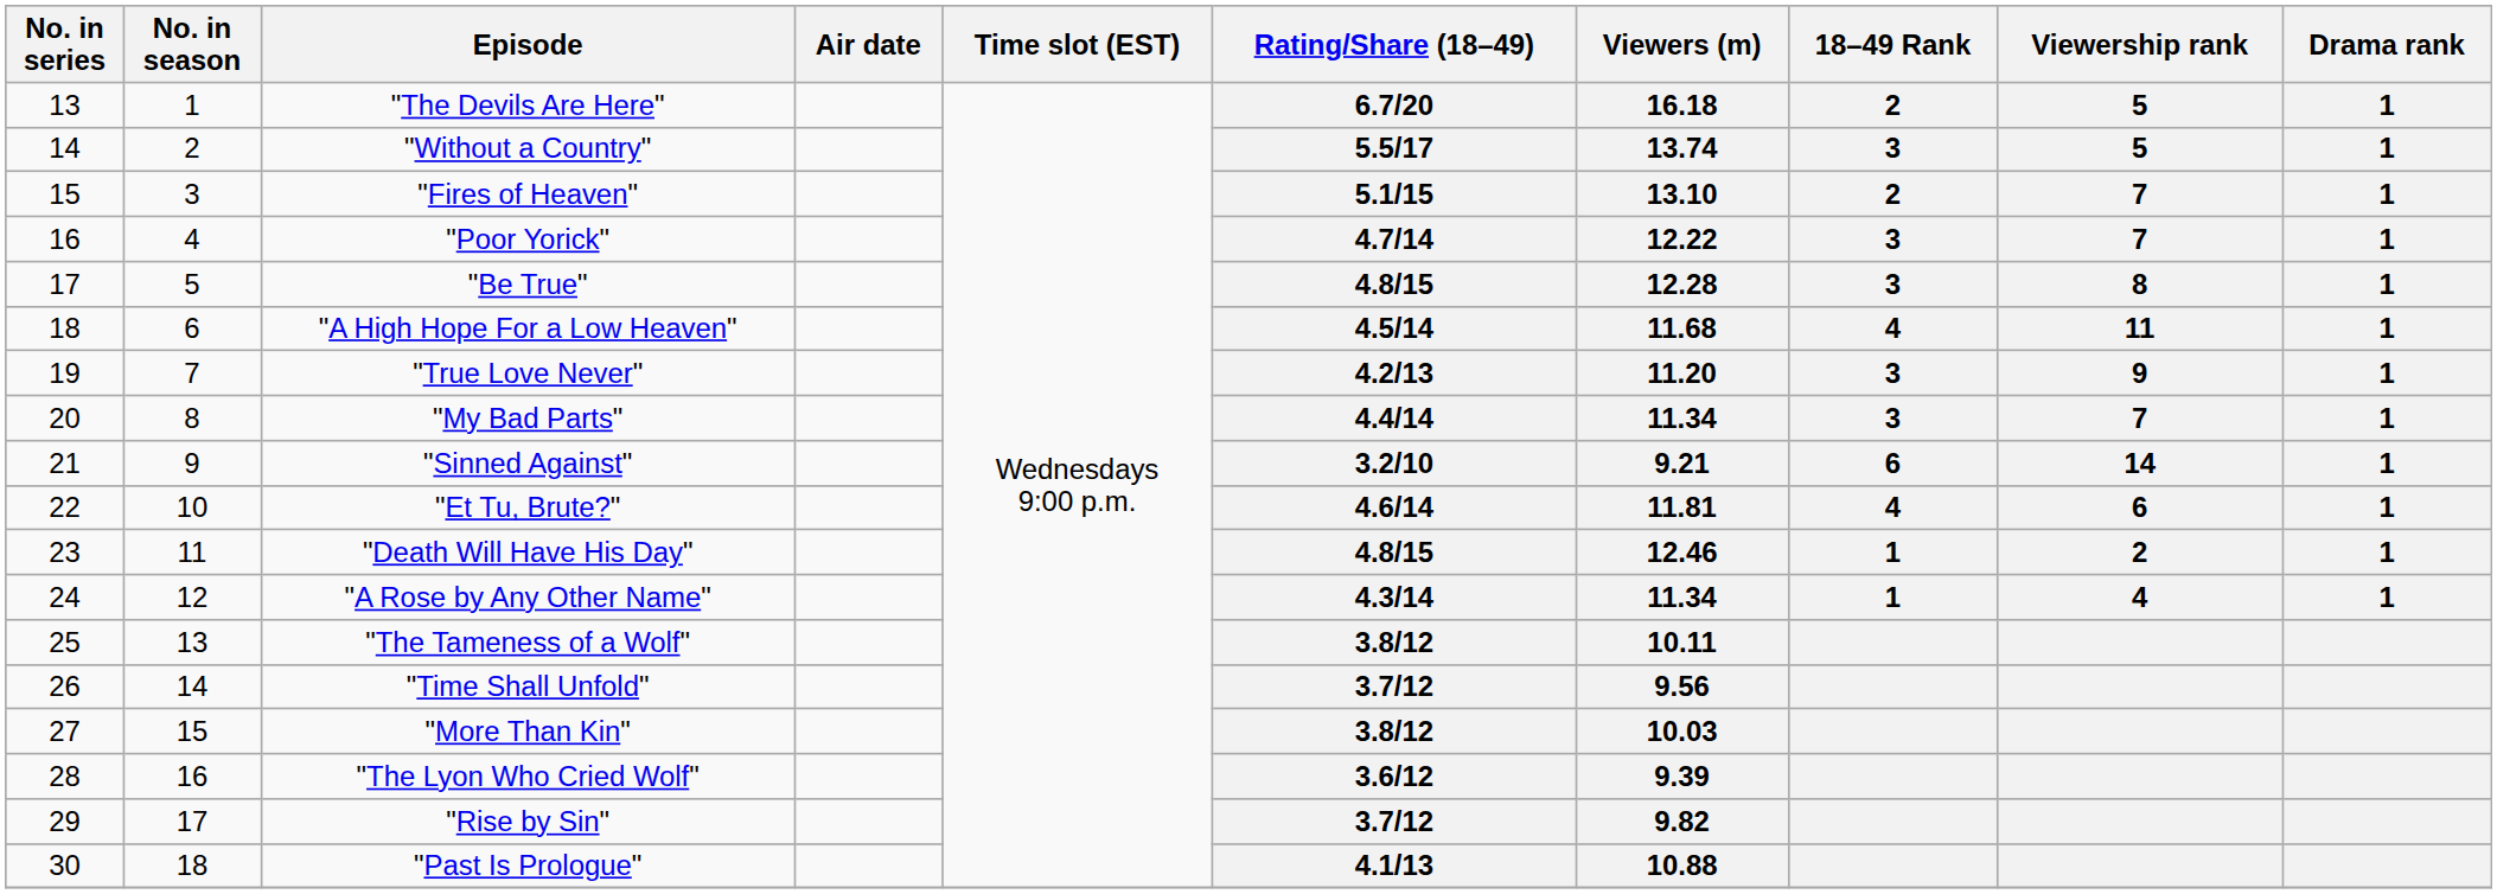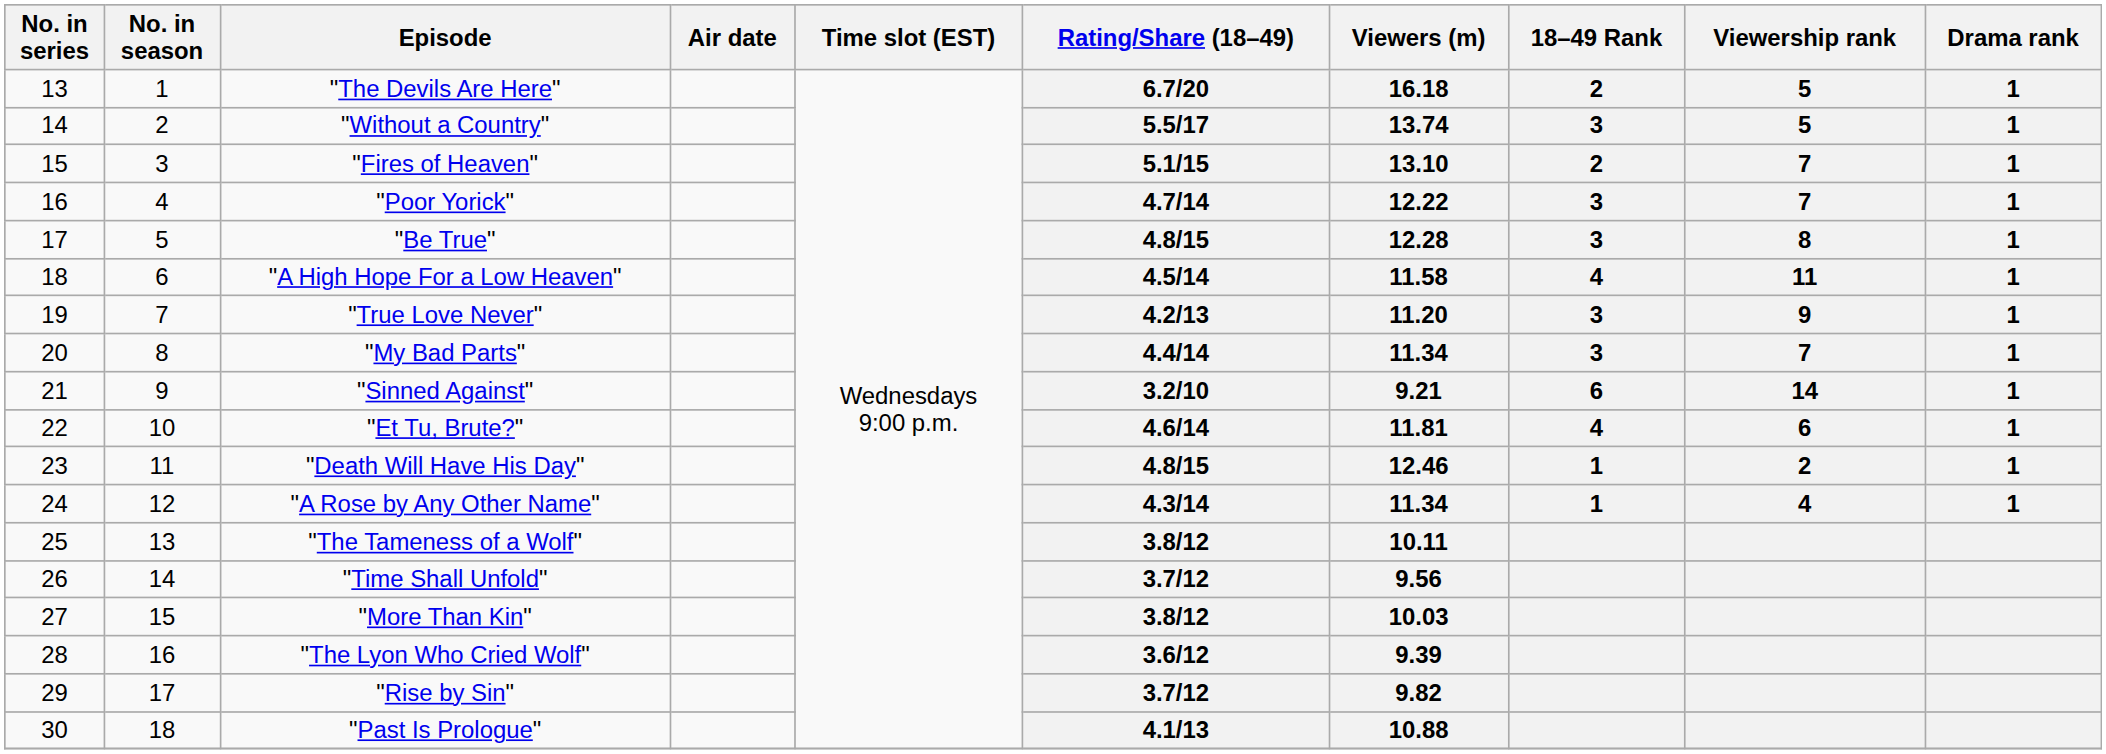"A High Hope For a Low Heaven" | Viewers (m): 11.68 -> 11.58
